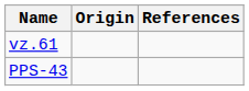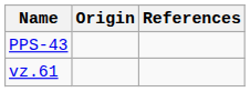rows swapped: vz.61 <-> PPS-43
